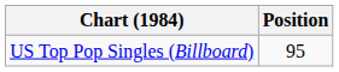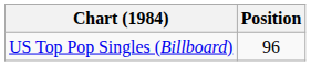US Top Pop Singles (Billboard) | Position: 95 -> 96
